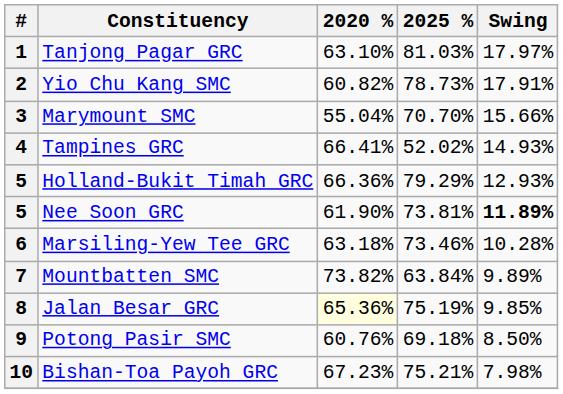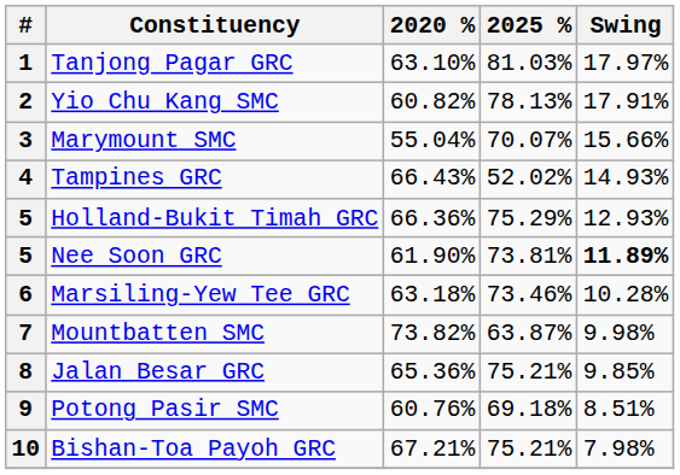2 | 2025 %: 78.73% -> 78.13%
3 | 2025 %: 70.70% -> 70.07%
4 | 2020 %: 66.41% -> 66.43%
5 / Holland-Bukit Timah GRC | 2025 %: 79.29% -> 75.29%
7 | 2025 %: 63.84% -> 63.87%
7 | Swing: 9.89% -> 9.98%
8 | 2020 %: lightyellow background -> no background
8 | 2025 %: 75.19% -> 75.21%
9 | Swing: 8.50% -> 8.51%
10 | 2020 %: 67.23% -> 67.21%
